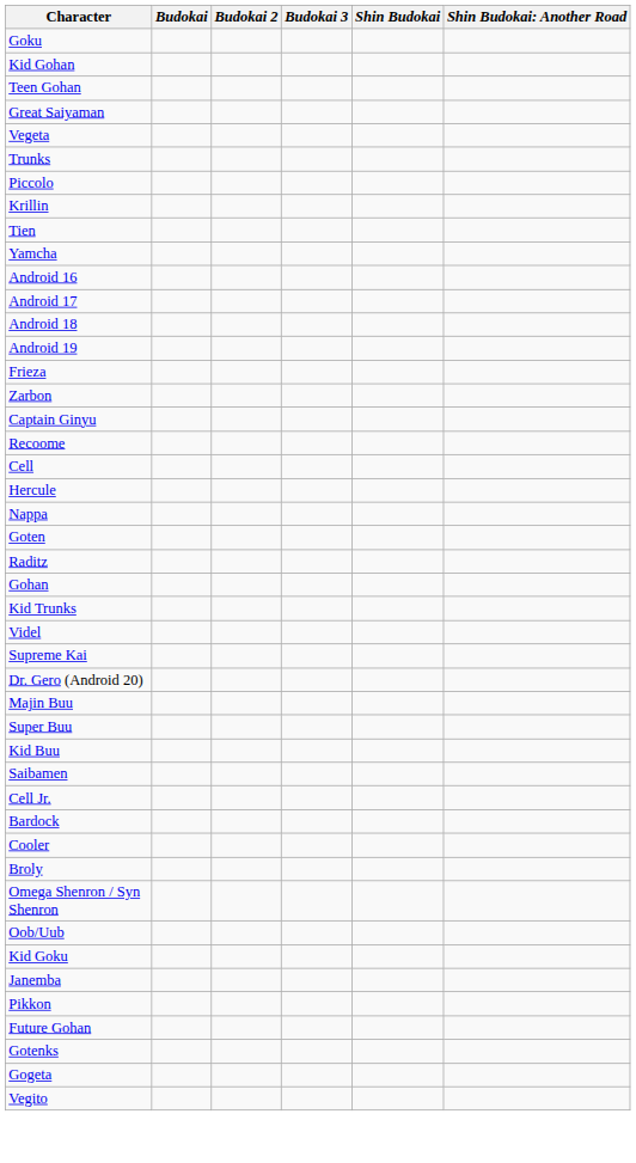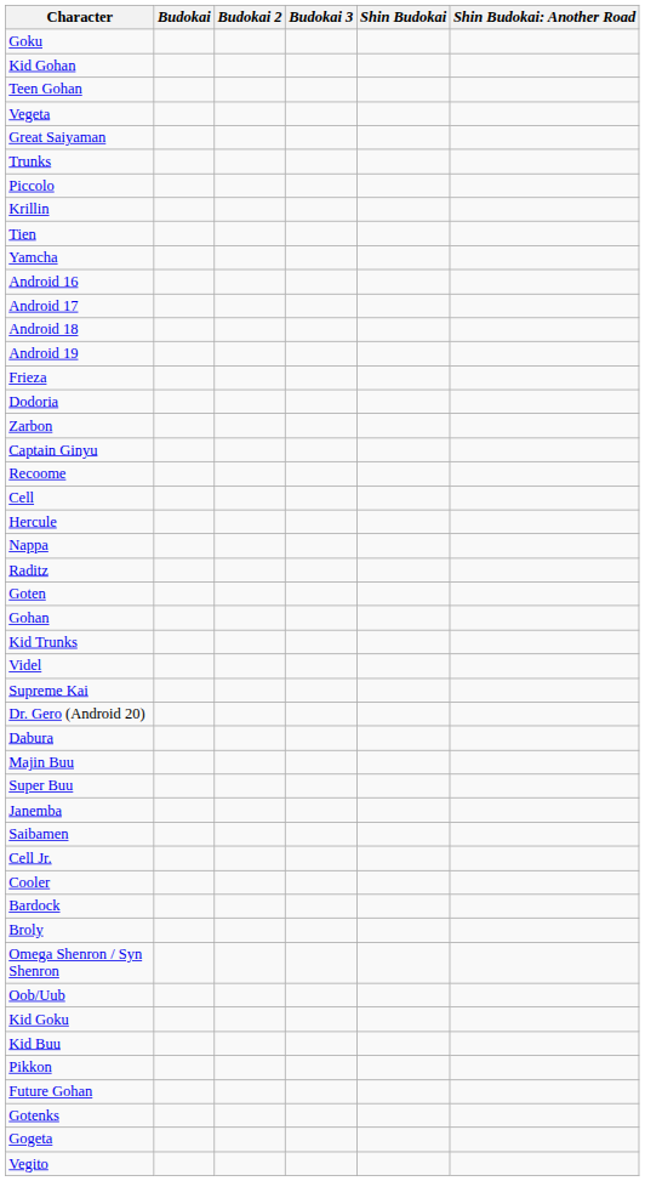rows swapped: Great Saiyaman <-> Vegeta
+ row: Dodoria
rows swapped: Raditz <-> Goten
+ row: Dabura
rows swapped: Kid Buu <-> Janemba
rows swapped: Bardock <-> Cooler
